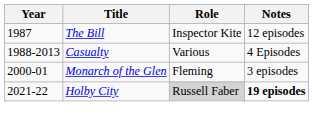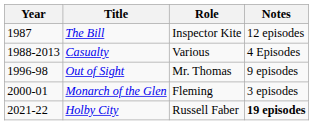+ row: 1996-98 | Out of Sight | Mr. Thomas | 9 episodes
Holby City | Role: lightgrey background -> no background
